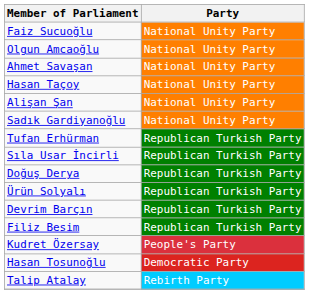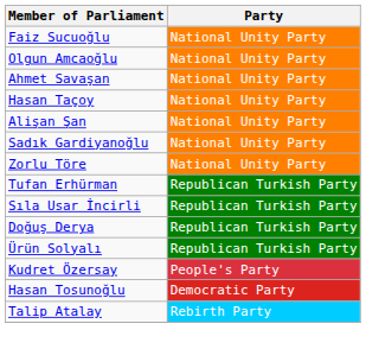+ row: Zorlu Töre | National Unity Party
- row: Devrim Barçın | Republican Turkish Party
- row: Filiz Besim | Republican Turkish Party
